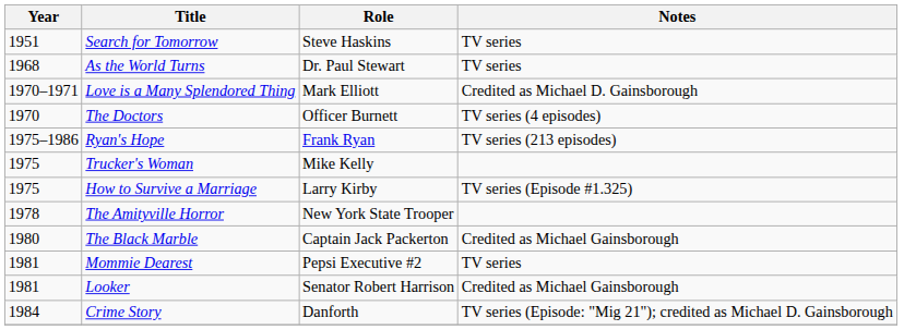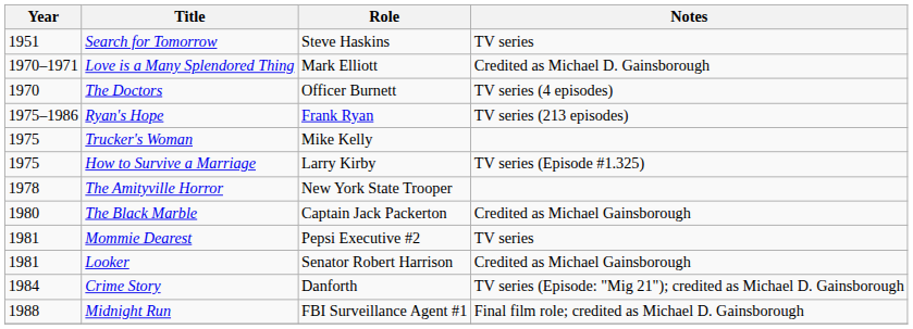- row: 1968 | As the World Turns | Dr. Paul Stewart | TV series
+ row: 1988 | Midnight Run | FBI Surveillance Agent #1 | Final film role; credited as Michael D. Gainsborough
